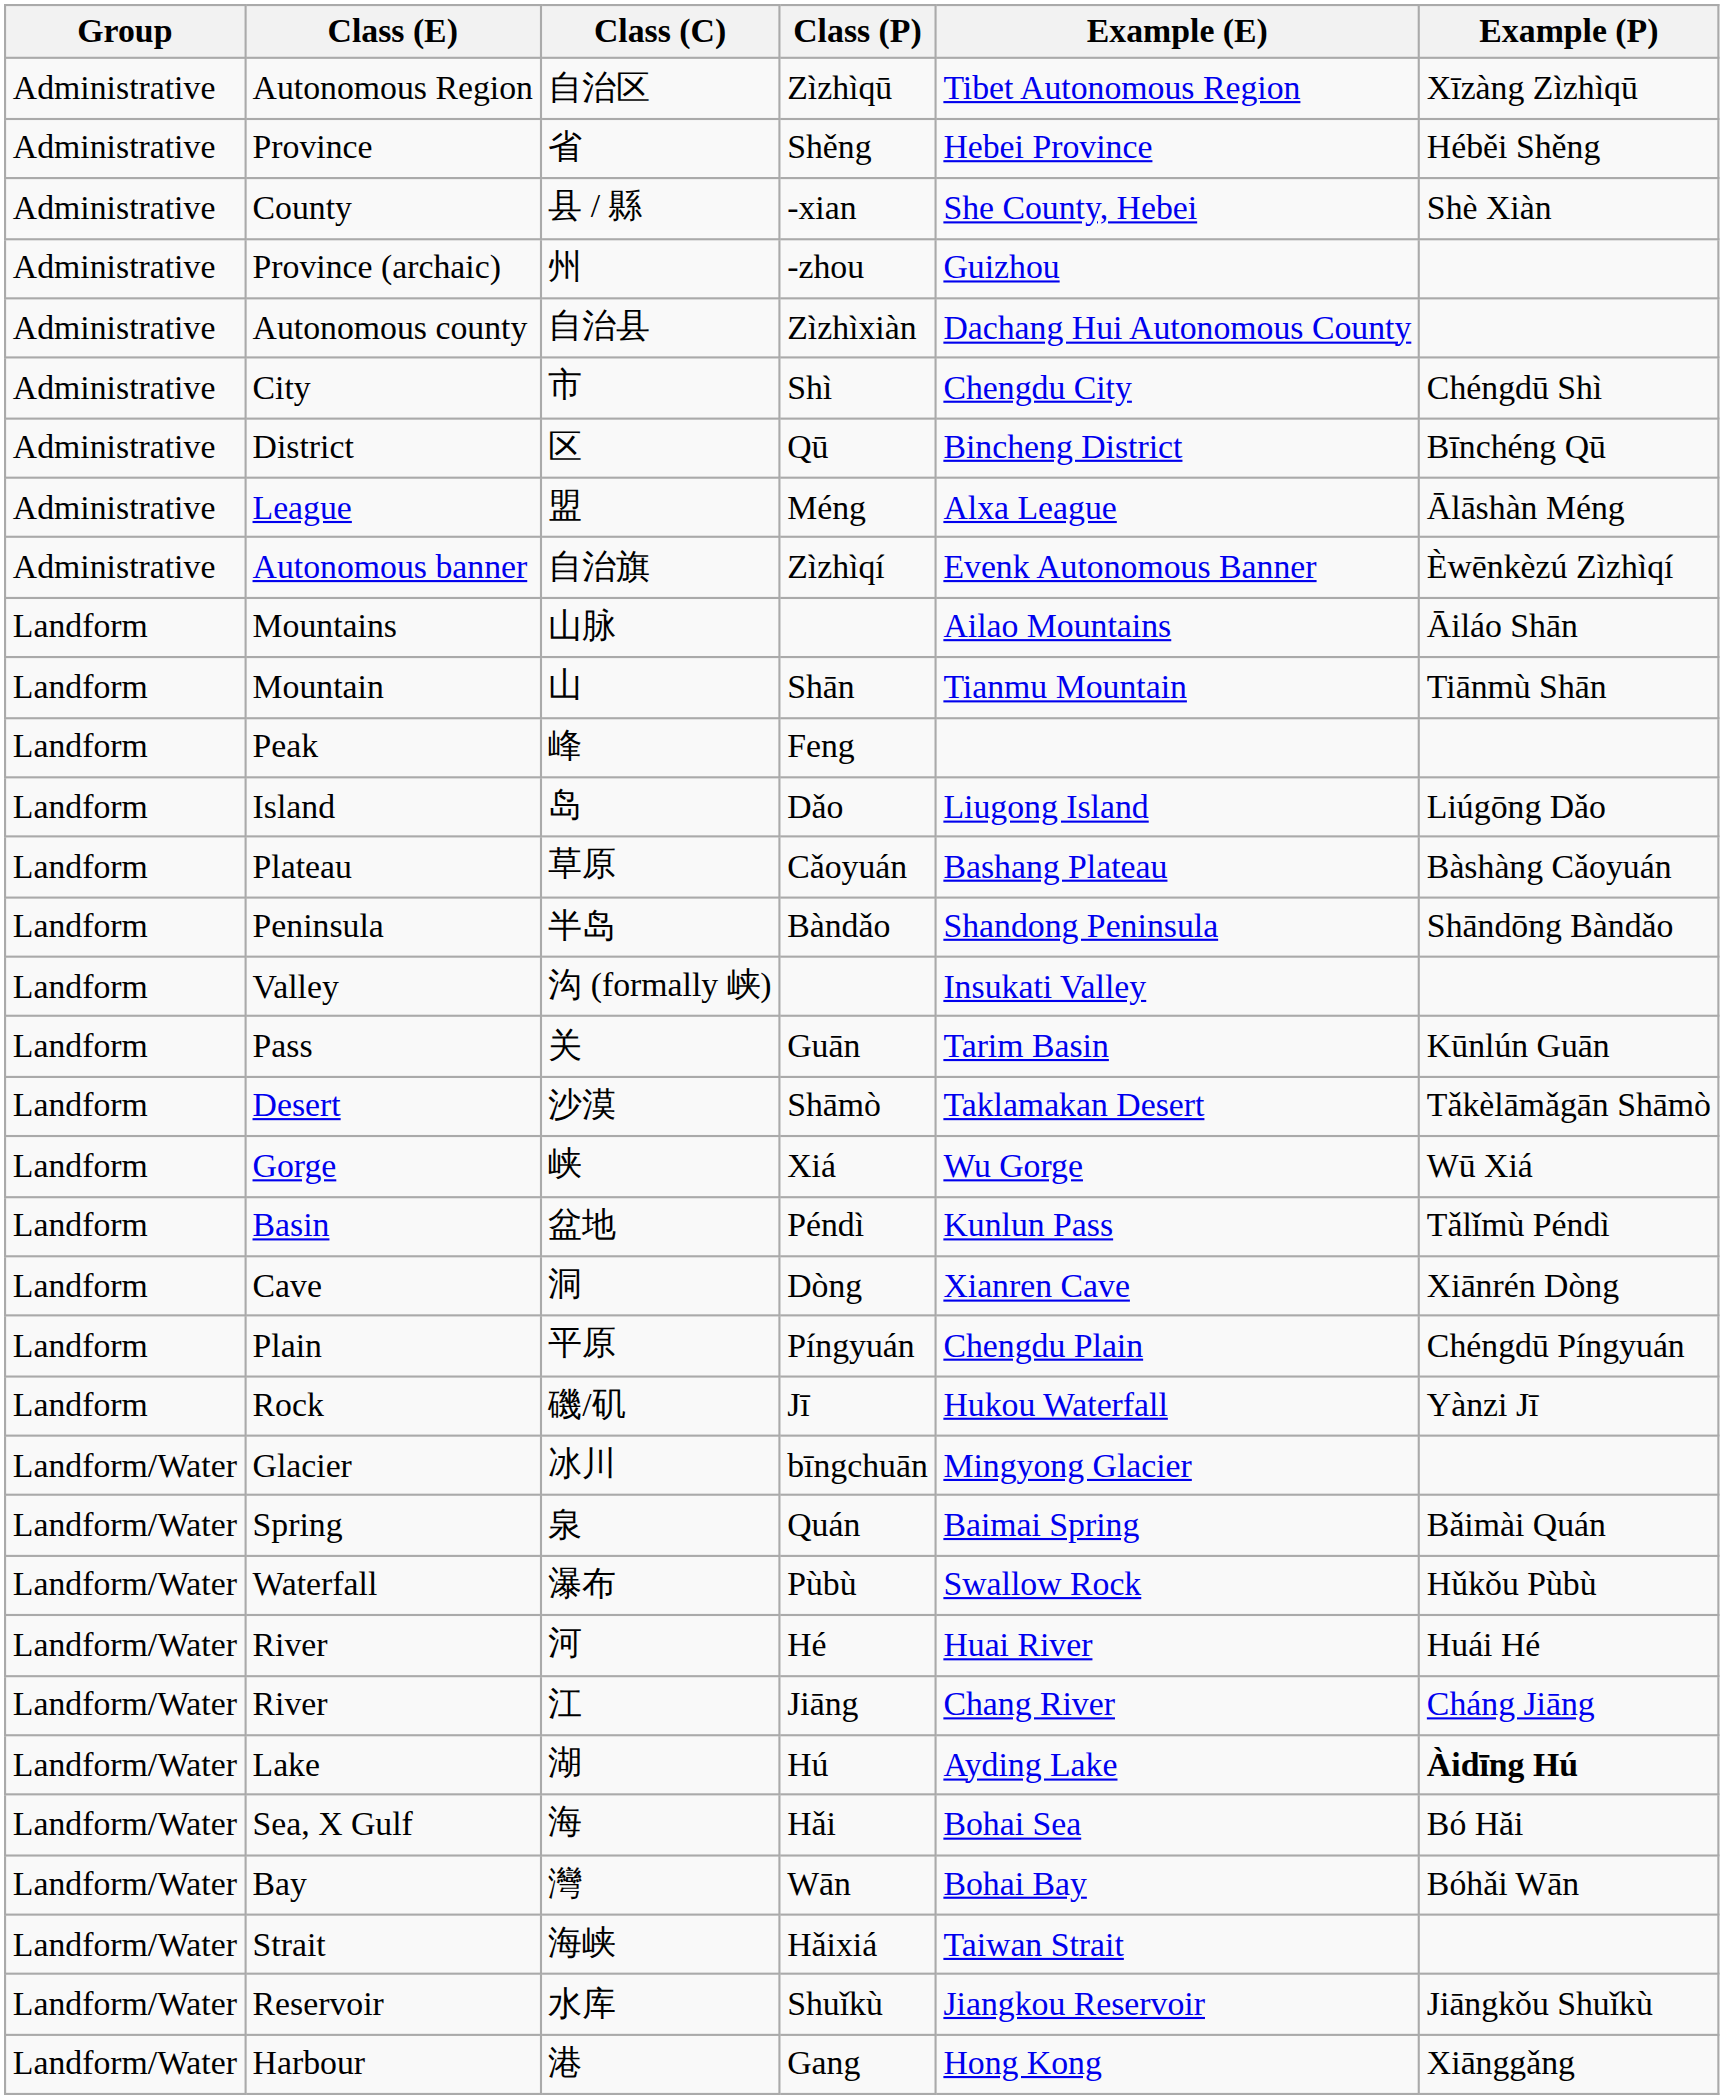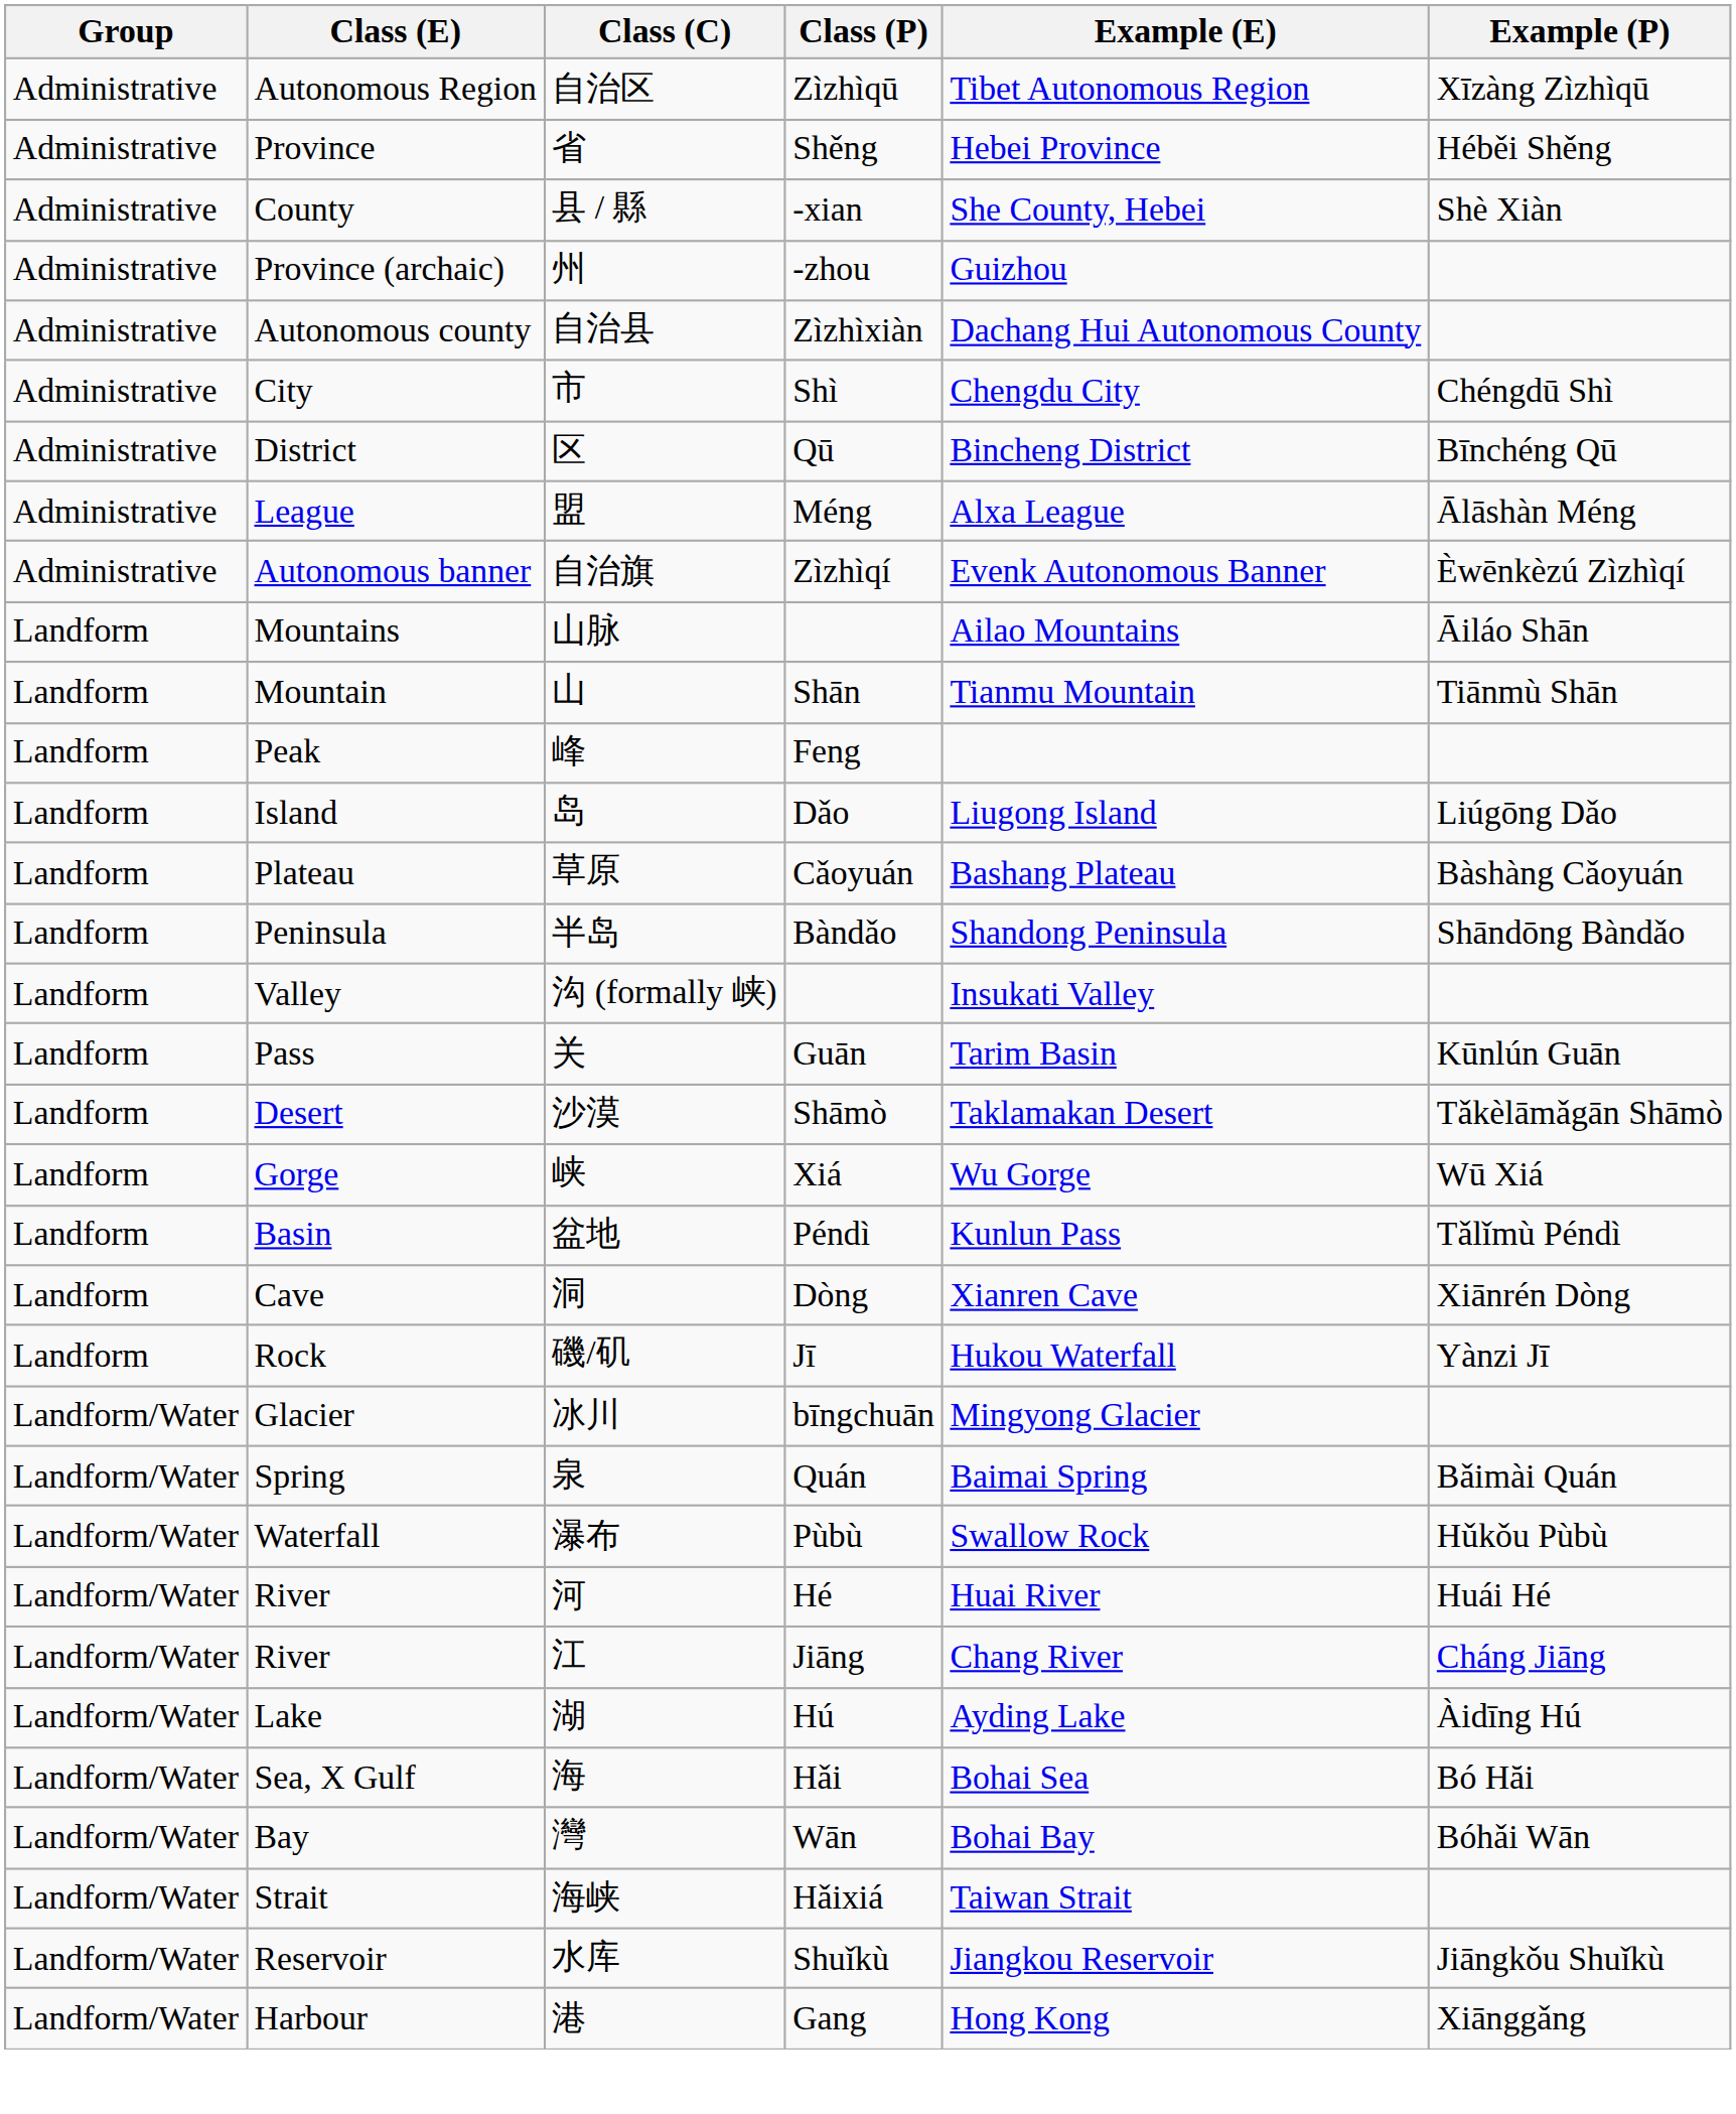- row: Landform | Plain | 平原 | Píngyuán | Chengdu Plain | Chéngdū Píngyuán
Lake | Example (P): bold -> normal
